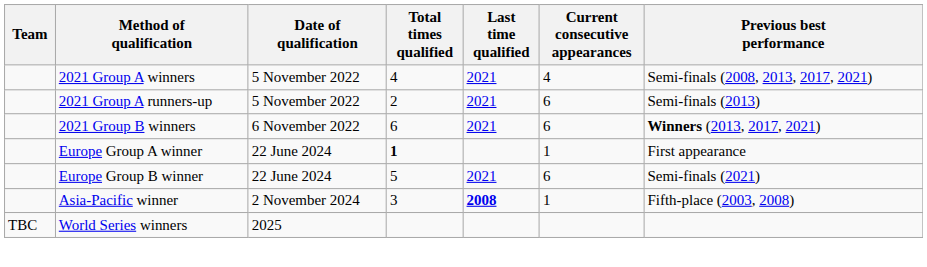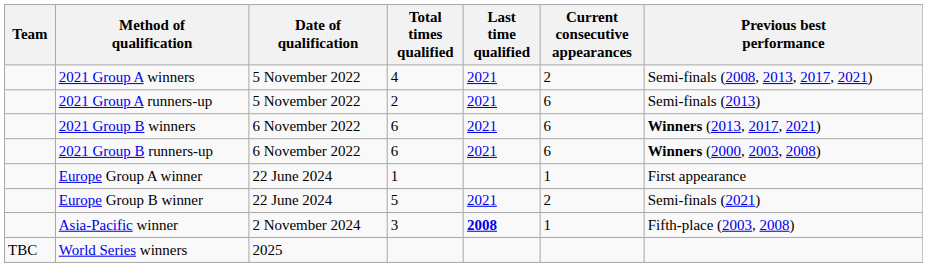2021 Group A winners | Current consecutive appearances: 4 -> 2
+ row: 2021 Group B runners-up | 6 November 2022 | 6 | 2021 | 6 | Winners (2000, 2003, 2008)
Europe Group A winner | Total times qualified: bold -> normal
Europe Group B winner | Current consecutive appearances: 6 -> 2
